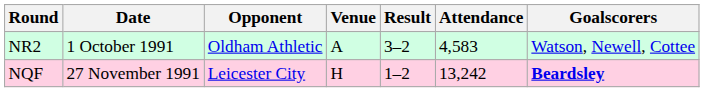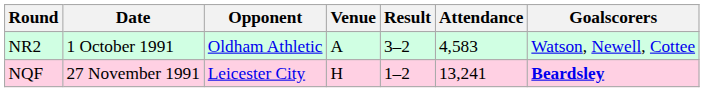NQF | Attendance: 13,242 -> 13,241
